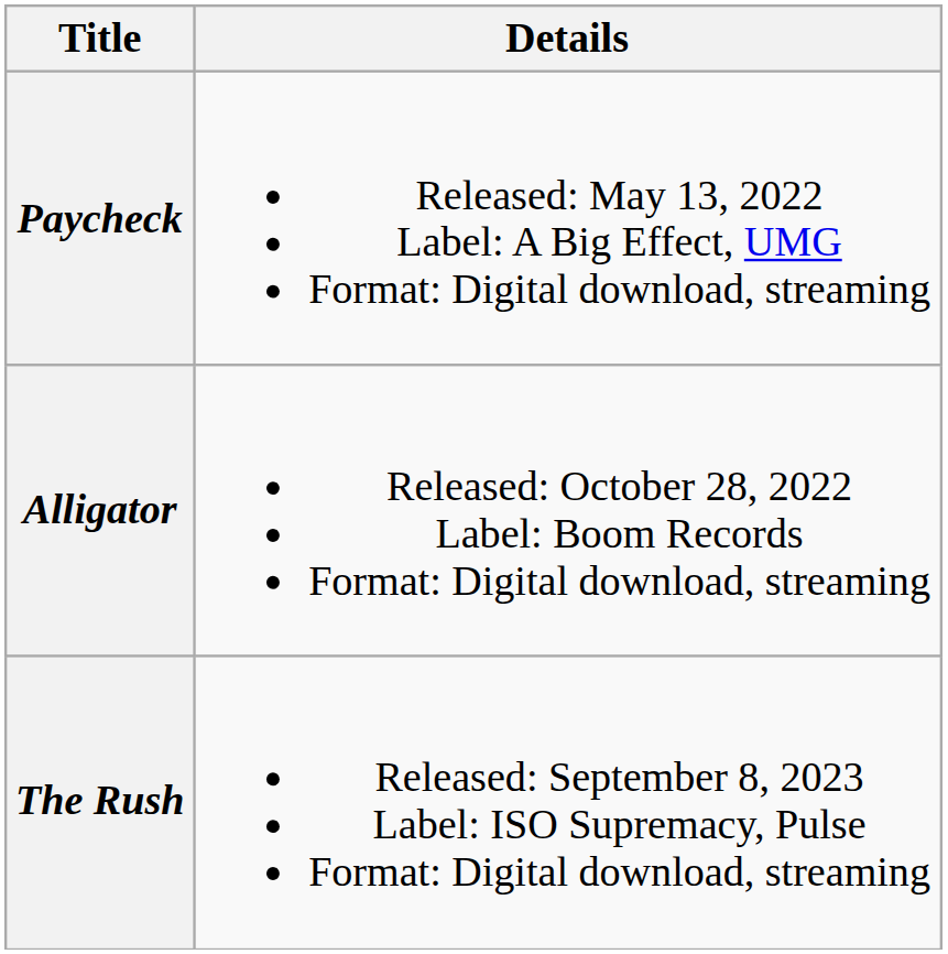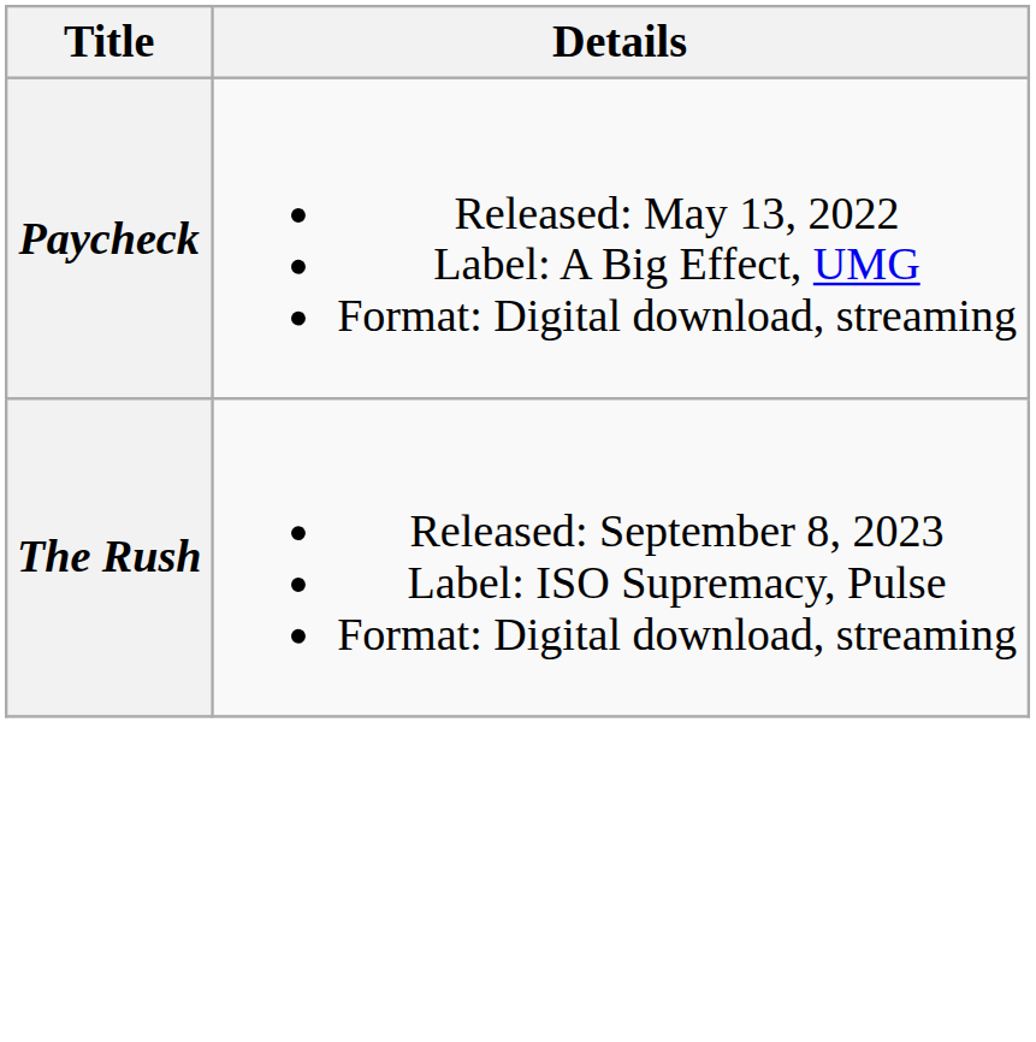- row: Alligator | Released: October 28, 2022 Label: Boom Records Format: Digital download, streaming
